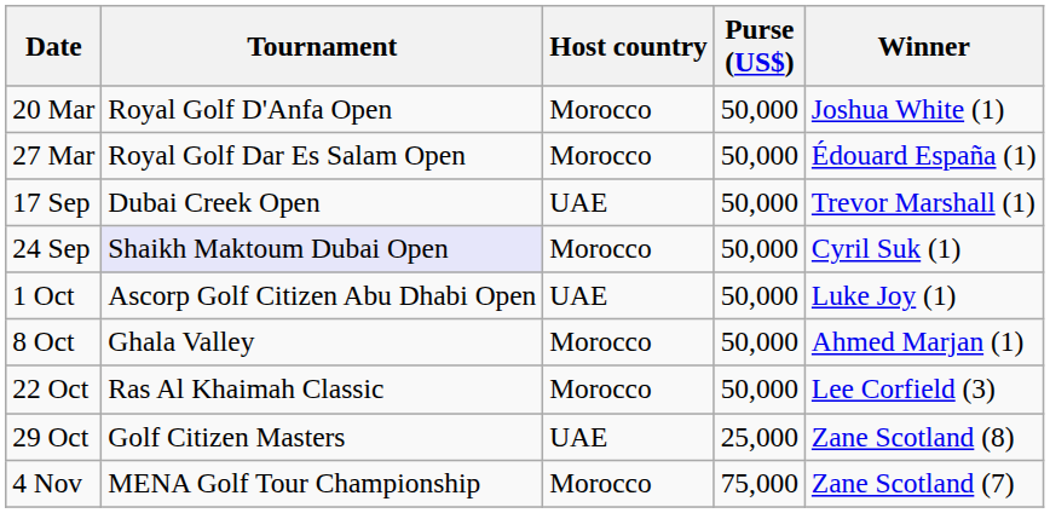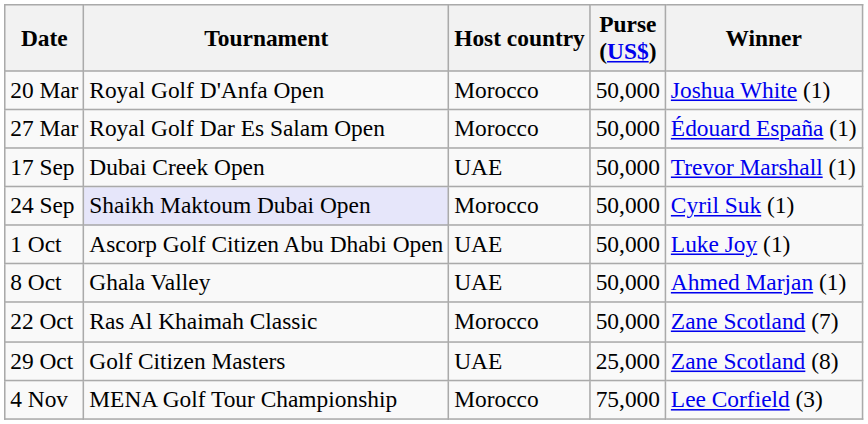8 Oct | Host country: Morocco -> UAE
22 Oct | Winner: Lee Corfield (3) -> Zane Scotland (7)
4 Nov | Winner: Zane Scotland (7) -> Lee Corfield (3)
